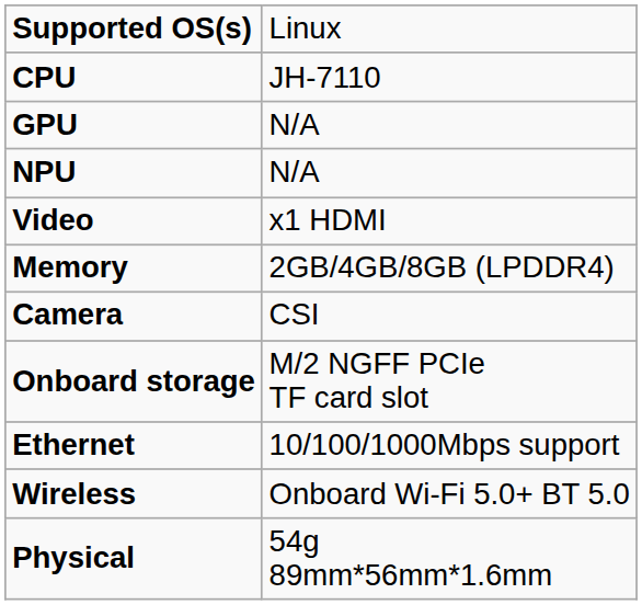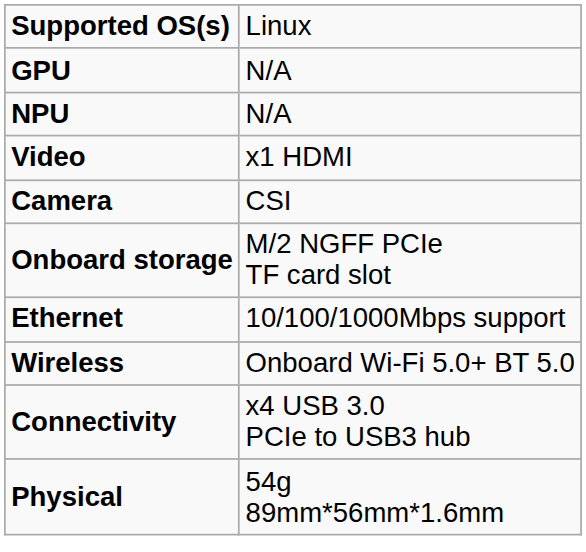- row: CPU | JH-7110
- row: Memory | 2GB/4GB/8GB (LPDDR4)
+ row: Connectivity | x4 USB 3.0 PCIe to USB3 hub
